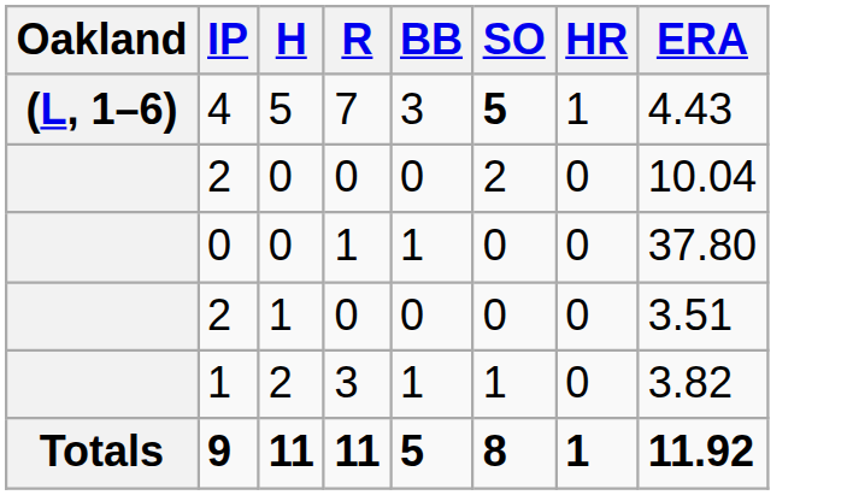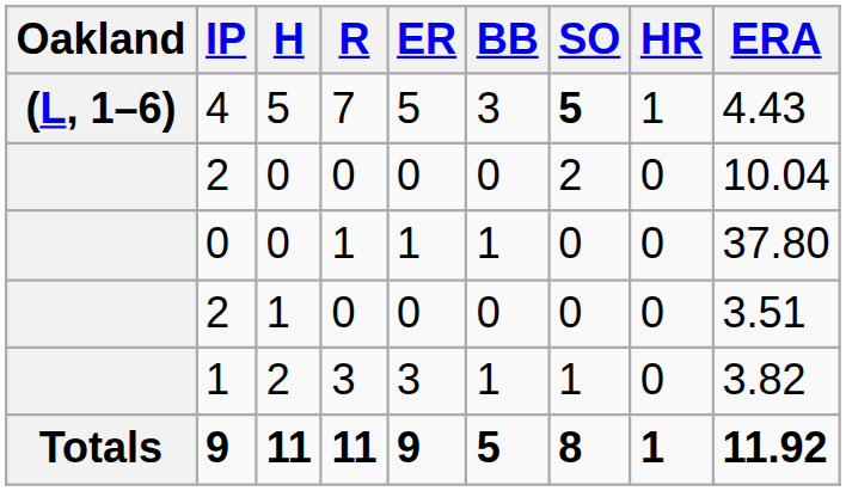+ column: ER | 5 | 0 | 1 | 0 | 3 | 9
